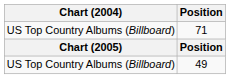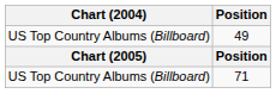rows swapped: 49 <-> 71
